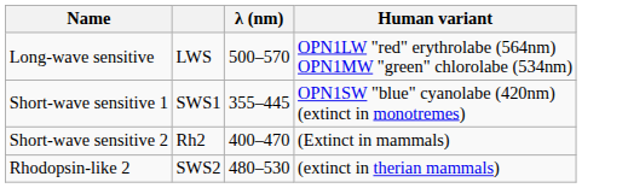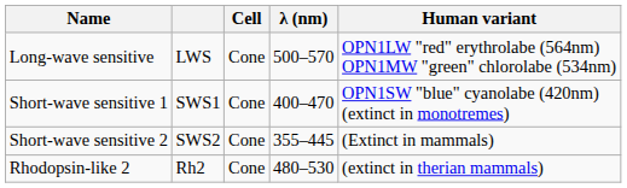+ column: Cell | Cone | Cone | Cone | Cone
Short-wave sensitive 1 | λ (nm): 355–445 -> 400–470
Short-wave sensitive 2 | column 2: Rh2 -> SWS2
Short-wave sensitive 2 | λ (nm): 400–470 -> 355–445
Rhodopsin-like 2 | column 2: SWS2 -> Rh2
